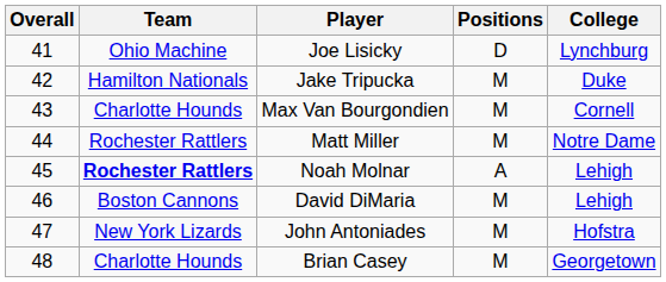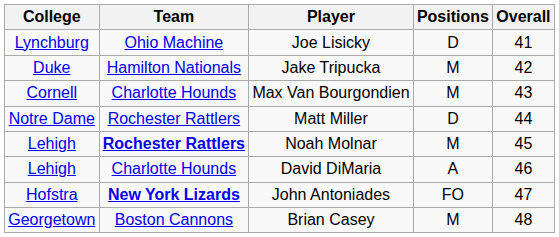columns swapped: Overall <-> College
Matt Miller | Positions: M -> D
Noah Molnar | Positions: A -> M
David DiMaria | Team: Boston Cannons -> Charlotte Hounds
David DiMaria | Positions: M -> A
John Antoniades | Team: normal -> bold
John Antoniades | Positions: M -> FO
Brian Casey | Team: Charlotte Hounds -> Boston Cannons
